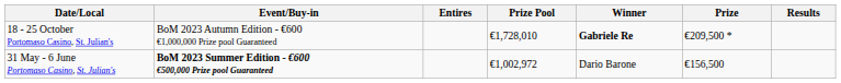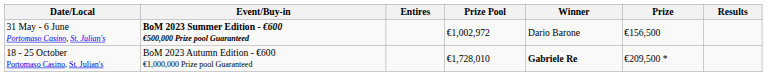rows swapped: 31 May - 6 June Portomaso Casino, St. Julian's <-> 18 - 25 October Portomaso Casino, St. Julian's
